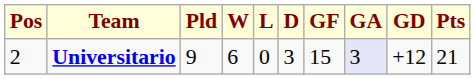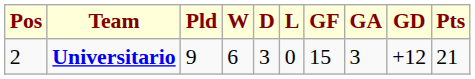columns swapped: D <-> L
Universitario | GA: lavender background -> no background
